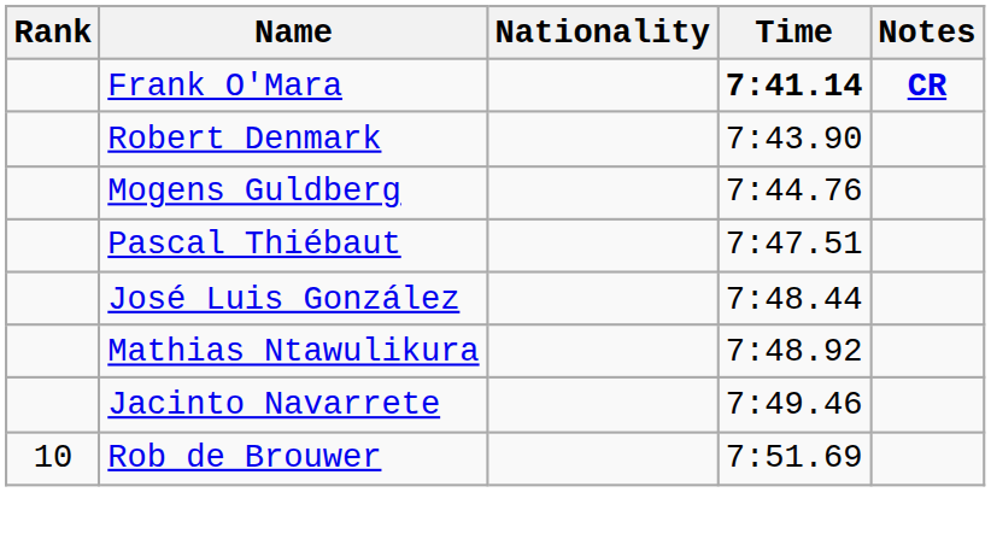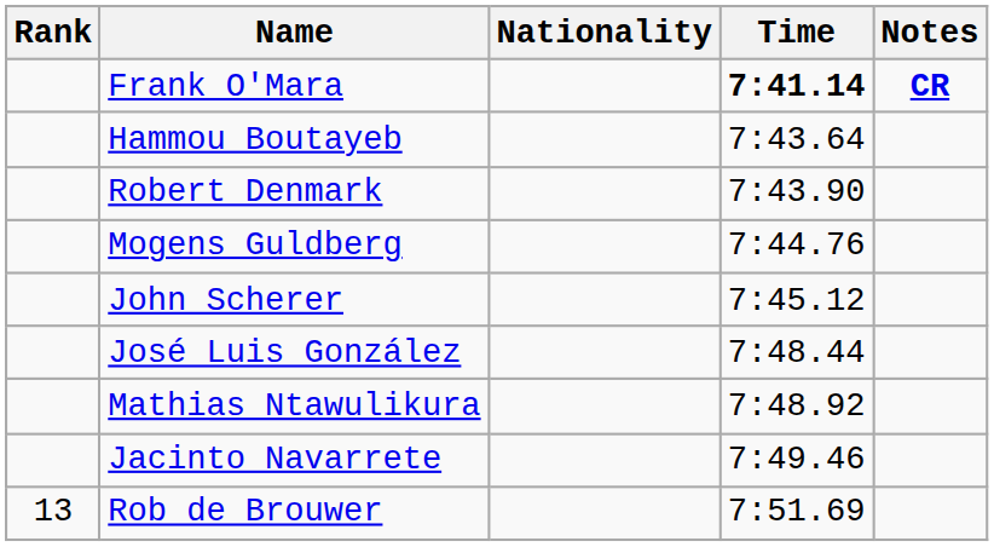+ row: Hammou Boutayeb | 7:43.64
+ row: John Scherer | 7:45.12
- row: Pascal Thiébaut | 7:47.51
Rob de Brouwer | Rank: 10 -> 13
